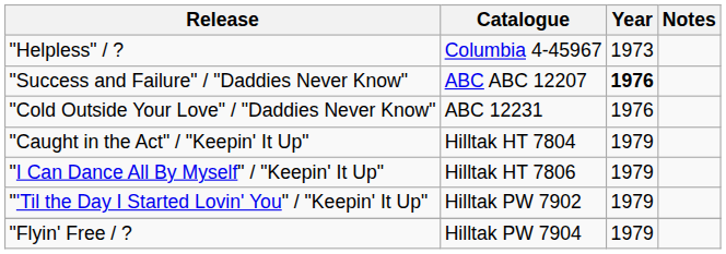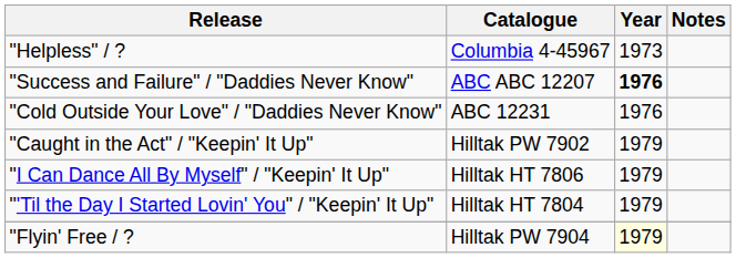"Caught in the Act" / "Keepin' It Up" | Catalogue: Hilltak HT 7804 -> Hilltak PW 7902
"'Til the Day I Started Lovin' You" / "Keepin' It Up" | Catalogue: Hilltak PW 7902 -> Hilltak HT 7804
"Flyin' Free / ? | Year: no background -> lightyellow background
